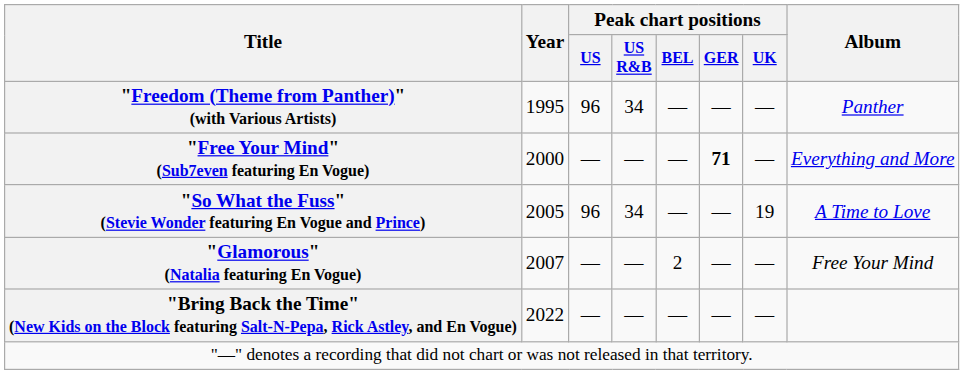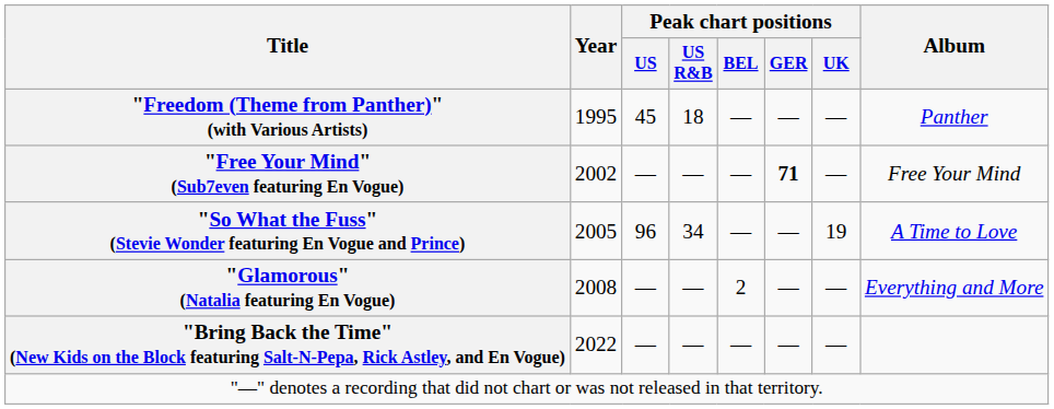"Freedom (Theme from Panther)" (with Various Artists) | Peak chart positions / US: 96 -> 45
"Freedom (Theme from Panther)" (with Various Artists) | Peak chart positions / US R&B: 34 -> 18
"Free Your Mind" (Sub7even featuring En Vogue) | Year: 2000 -> 2002
"Free Your Mind" (Sub7even featuring En Vogue) | Album: Everything and More -> Free Your Mind
"Glamorous" (Natalia featuring En Vogue) | Year: 2007 -> 2008
"Glamorous" (Natalia featuring En Vogue) | Album: Free Your Mind -> Everything and More
